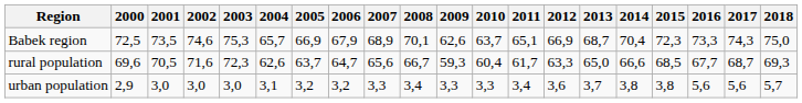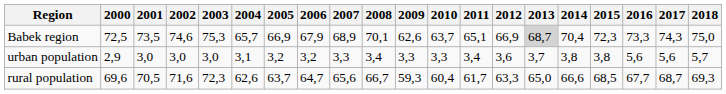Babek region | 2013: no background -> lightgrey background
rows swapped: urban population <-> rural population
